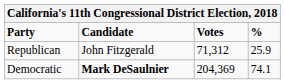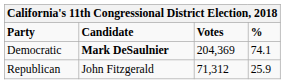rows swapped: Democratic <-> Republican
